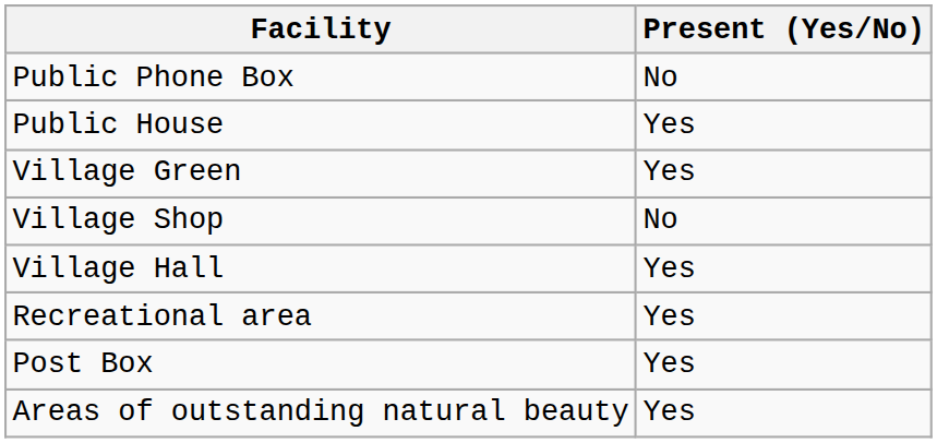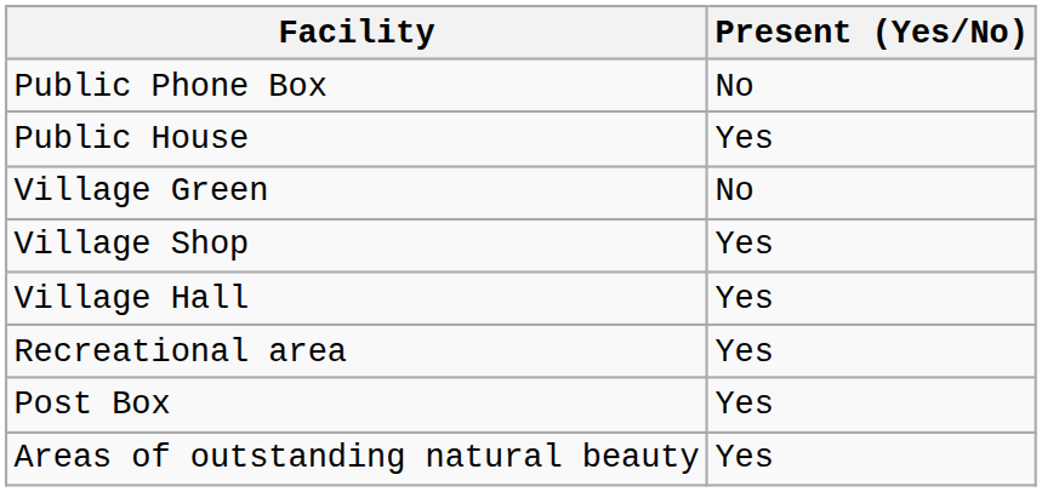Village Green | Present (Yes/No): Yes -> No
Village Shop | Present (Yes/No): No -> Yes
